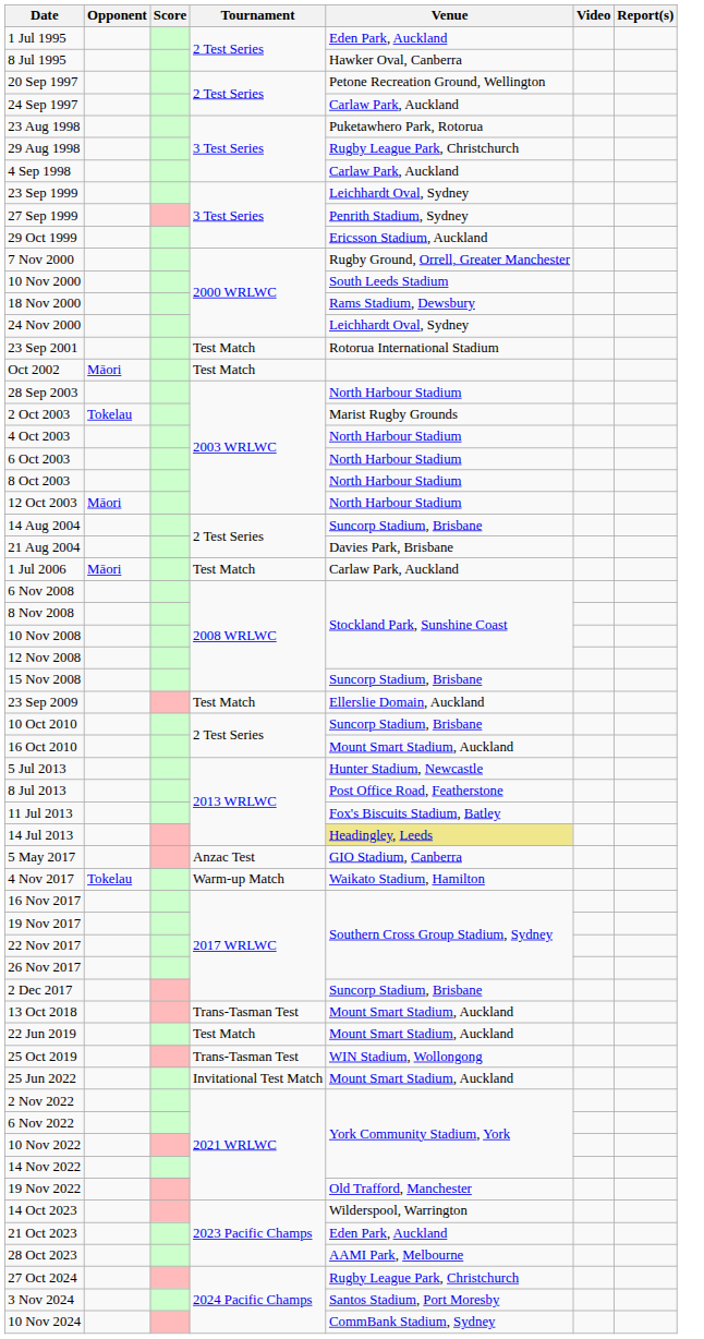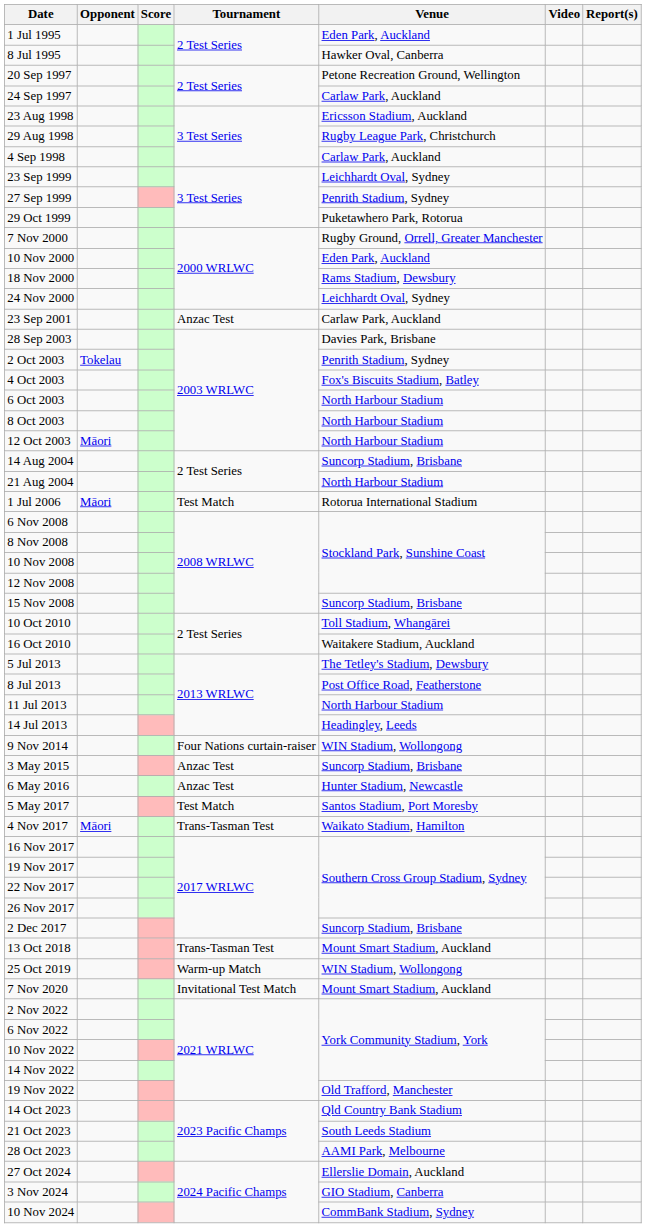23 Aug 1998 | Venue: Puketawhero Park, Rotorua -> Ericsson Stadium, Auckland
29 Oct 1999 | Venue: Ericsson Stadium, Auckland -> Puketawhero Park, Rotorua
10 Nov 2000 | Venue: South Leeds Stadium -> Eden Park, Auckland
23 Sep 2001 | Tournament: Test Match -> Anzac Test
23 Sep 2001 | Venue: Rotorua International Stadium -> Carlaw Park, Auckland
- row: Oct 2002 | Māori | Test Match
28 Sep 2003 | Venue: North Harbour Stadium -> Davies Park, Brisbane
2 Oct 2003 | Venue: Marist Rugby Grounds -> Penrith Stadium, Sydney
4 Oct 2003 | Venue: North Harbour Stadium -> Fox's Biscuits Stadium, Batley
21 Aug 2004 | Venue: Davies Park, Brisbane -> North Harbour Stadium
1 Jul 2006 | Venue: Carlaw Park, Auckland -> Rotorua International Stadium
- row: 23 Sep 2009 | Test Match | Ellerslie Domain, Auckland
10 Oct 2010 | Venue: Suncorp Stadium, Brisbane -> Toll Stadium, Whangārei
16 Oct 2010 | Venue: Mount Smart Stadium, Auckland -> Waitakere Stadium, Auckland
5 Jul 2013 | Venue: Hunter Stadium, Newcastle -> The Tetley's Stadium, Dewsbury
11 Jul 2013 | Venue: Fox's Biscuits Stadium, Batley -> North Harbour Stadium
14 Jul 2013 | Venue: khaki background -> no background
+ row: 9 Nov 2014 | Four Nations curtain-raiser | WIN Stadium, Wollongong
+ row: 3 May 2015 | Anzac Test | Suncorp Stadium, Brisbane
+ row: 6 May 2016 | Anzac Test | Hunter Stadium, Newcastle
5 May 2017 | Tournament: Anzac Test -> Test Match
5 May 2017 | Venue: GIO Stadium, Canberra -> Santos Stadium, Port Moresby
4 Nov 2017 | Opponent: Tokelau -> Māori
4 Nov 2017 | Tournament: Warm-up Match -> Trans-Tasman Test
- row: 22 Jun 2019 | Test Match | Mount Smart Stadium, Auckland
25 Oct 2019 | Tournament: Trans-Tasman Test -> Warm-up Match
+ row: 7 Nov 2020 | Invitational Test Match | Mount Smart Stadium, Auckland
- row: 25 Jun 2022 | Invitational Test Match | Mount Smart Stadium, Auckland
14 Oct 2023 | Venue: Wilderspool, Warrington -> Qld Country Bank Stadium
21 Oct 2023 | Venue: Eden Park, Auckland -> South Leeds Stadium
27 Oct 2024 | Venue: Rugby League Park, Christchurch -> Ellerslie Domain, Auckland
3 Nov 2024 | Venue: Santos Stadium, Port Moresby -> GIO Stadium, Canberra
